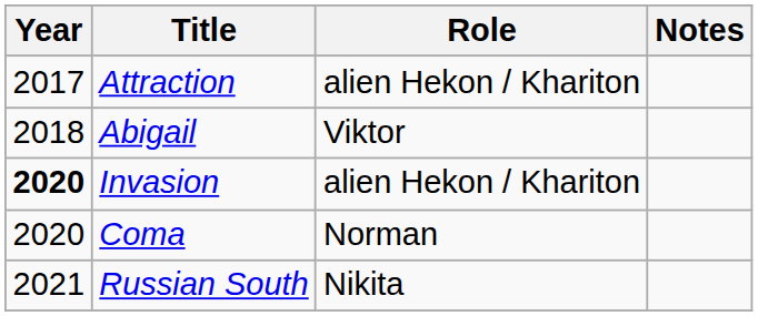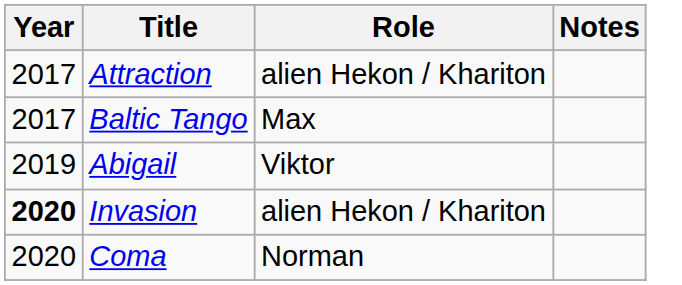+ row: 2017 | Baltic Tango | Max
Abigail | Year: 2018 -> 2019
- row: 2021 | Russian South | Nikita
